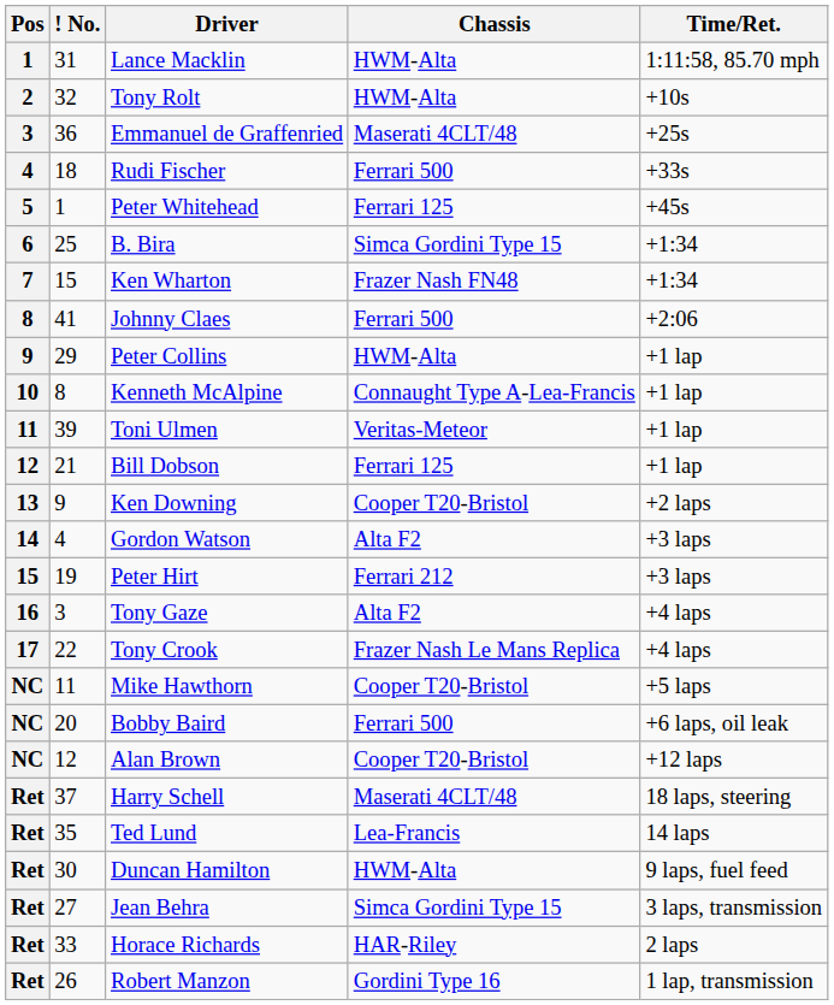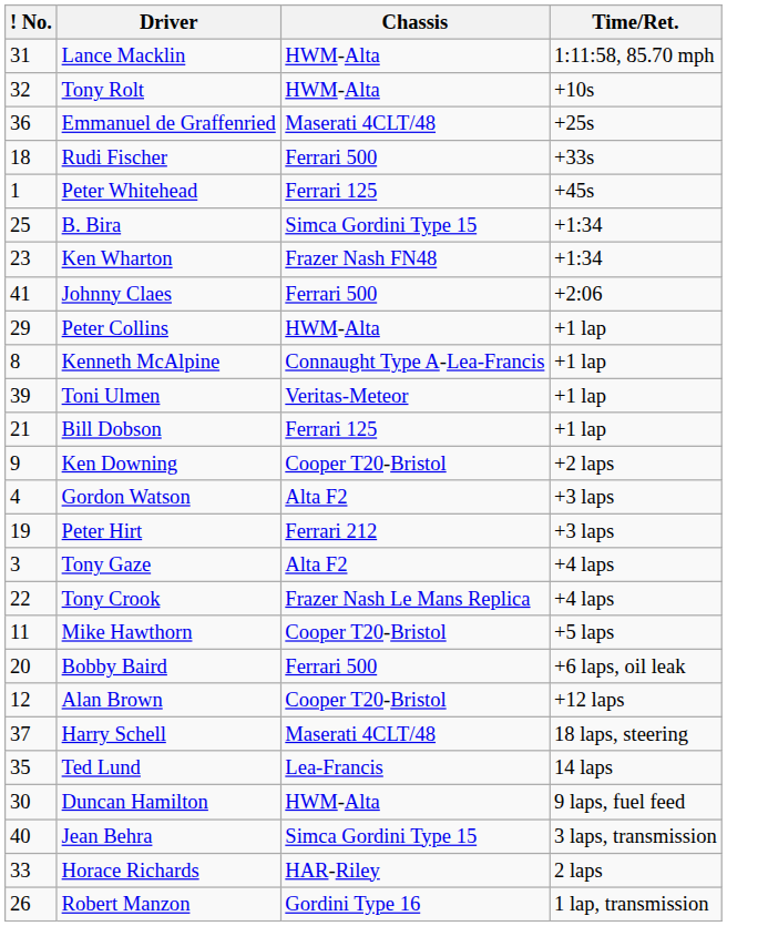- column: Pos | 1 | 2 | 3 | 4 | 5 | 6 | 7 | 8 | 9 | 10 | 11 | 12 | 13 | 14 | 15 | 16 | 17 | NC | NC | NC | Ret | Ret | Ret | Ret | Ret | Ret
Ken Wharton | ! No.: 15 -> 23
Jean Behra | ! No.: 27 -> 40
